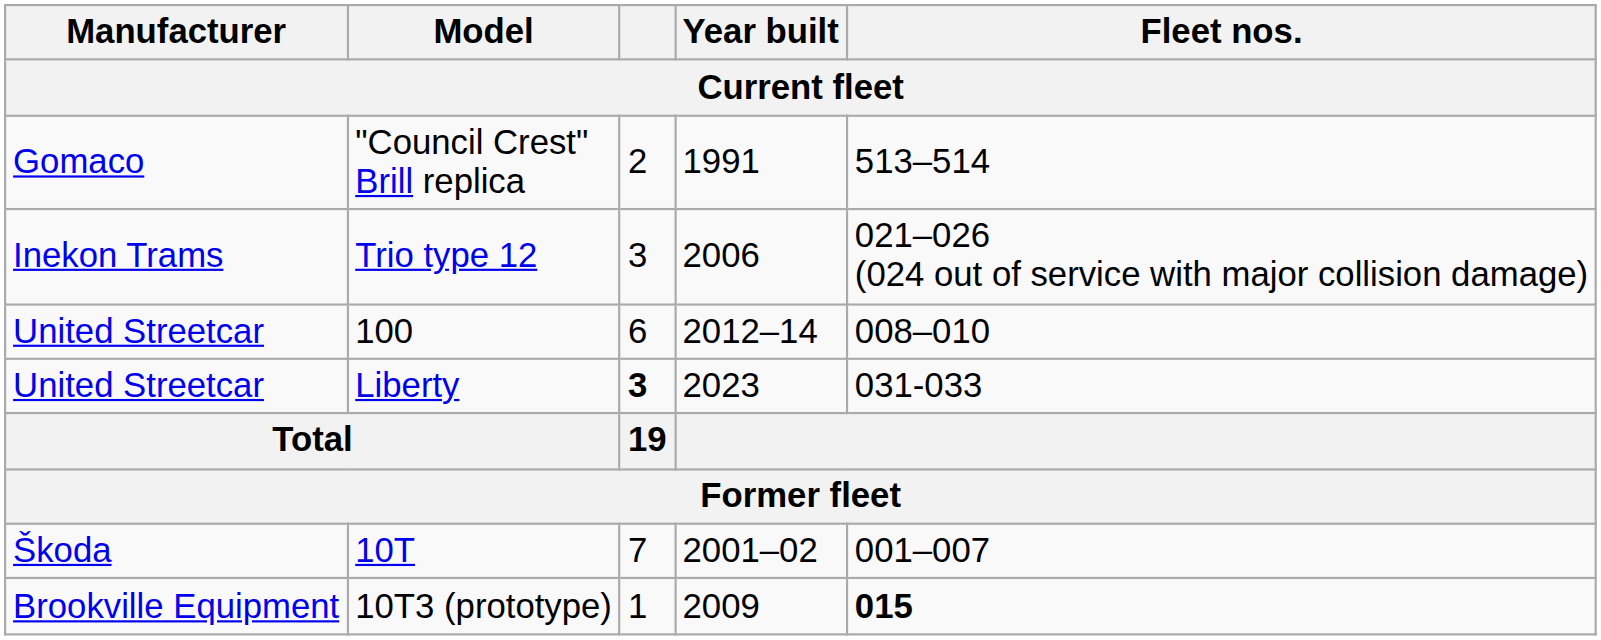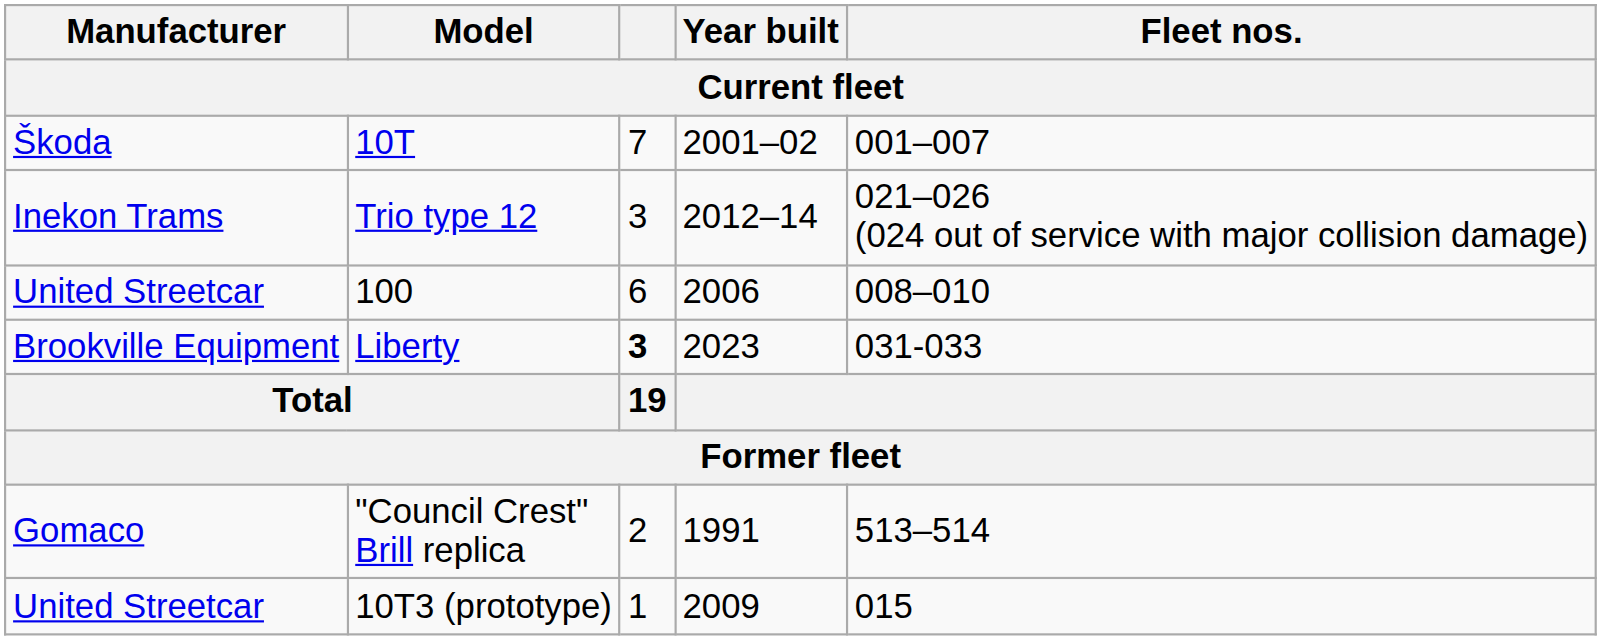rows swapped: 10T <-> "Council Crest" Brill replica
Trio type 12 | Year built: 2006 -> 2012–14
100 | Year built: 2012–14 -> 2006
Liberty | Manufacturer: United Streetcar -> Brookville Equipment
10T3 (prototype) | Manufacturer: Brookville Equipment -> United Streetcar
10T3 (prototype) | Fleet nos.: bold -> normal
